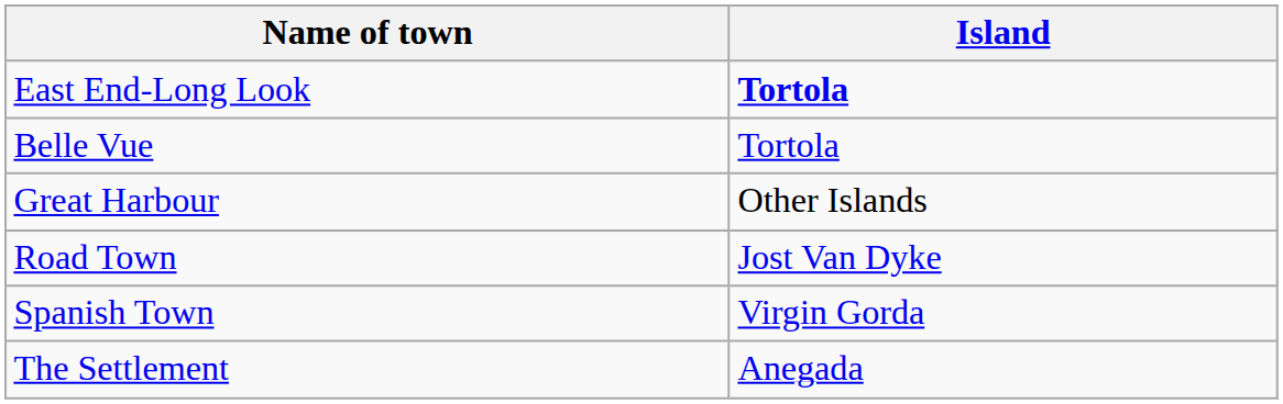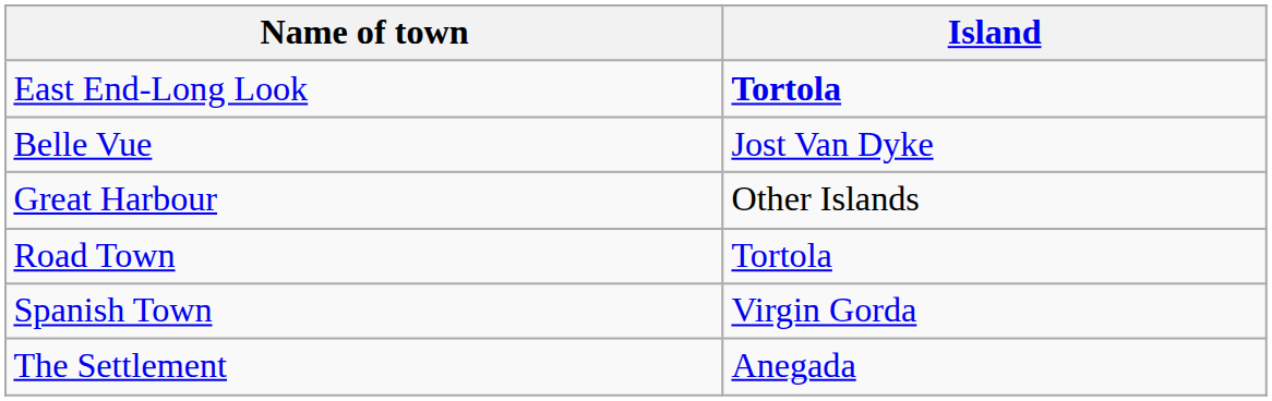Belle Vue | Island: Tortola -> Jost Van Dyke
Road Town | Island: Jost Van Dyke -> Tortola
